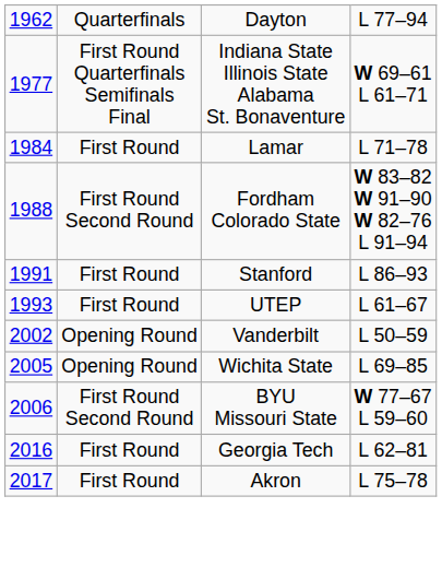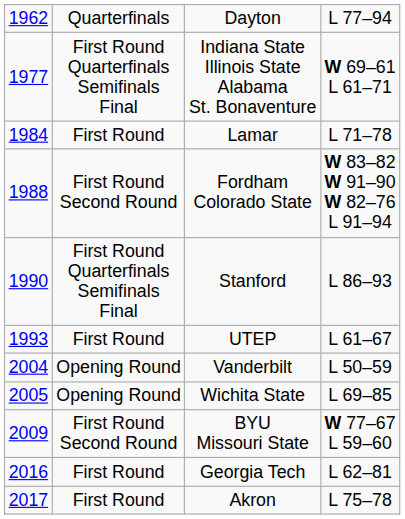Stanford | column 1: 1991 -> 1990
Stanford | column 2: First Round -> First Round Quarterfinals Semifinals Final
Vanderbilt | column 1: 2002 -> 2004
BYU Missouri State | column 1: 2006 -> 2009
